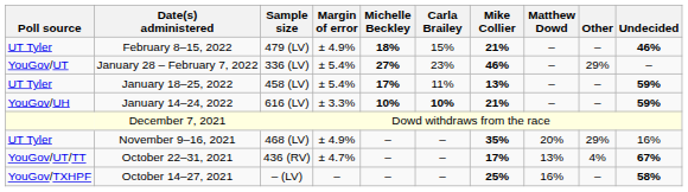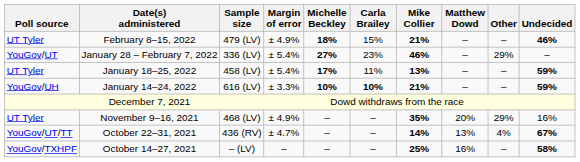October 22–31, 2021 | Mike Collier: 17% -> 14%
